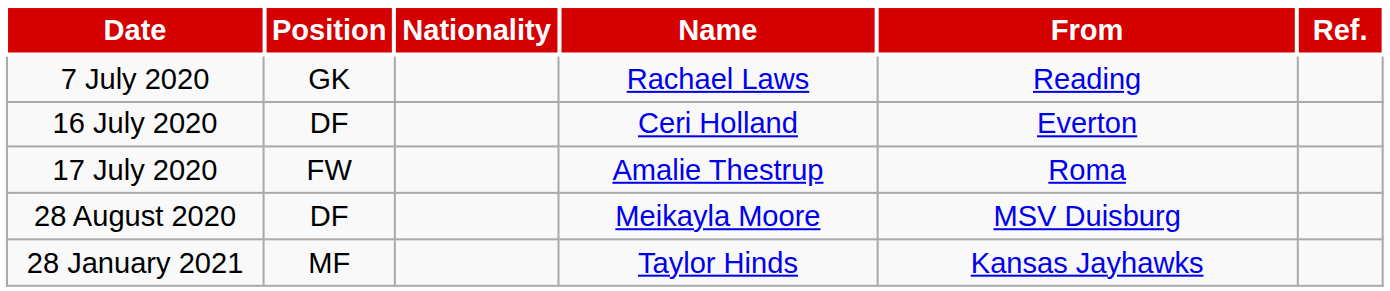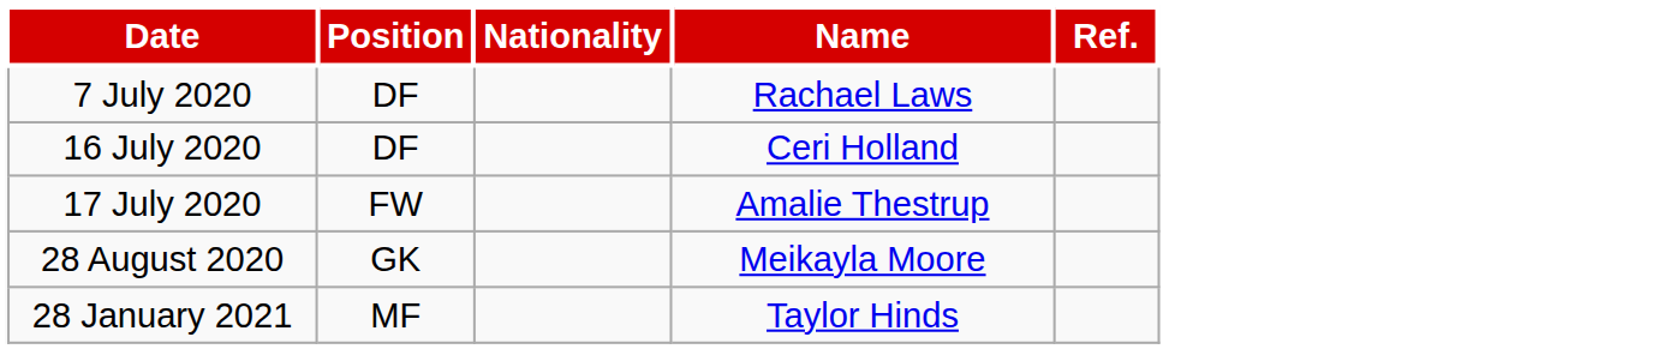- column: From | Reading | Everton | Roma | MSV Duisburg | Kansas Jayhawks
7 July 2020 | Position: GK -> DF
28 August 2020 | Position: DF -> GK
